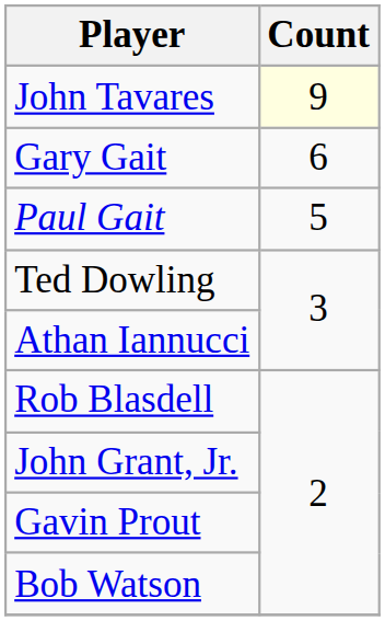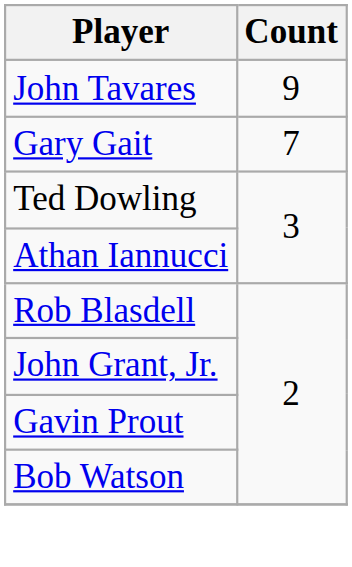John Tavares | Count: lightyellow background -> no background
Gary Gait | Count: 6 -> 7
- row: Paul Gait | 5
